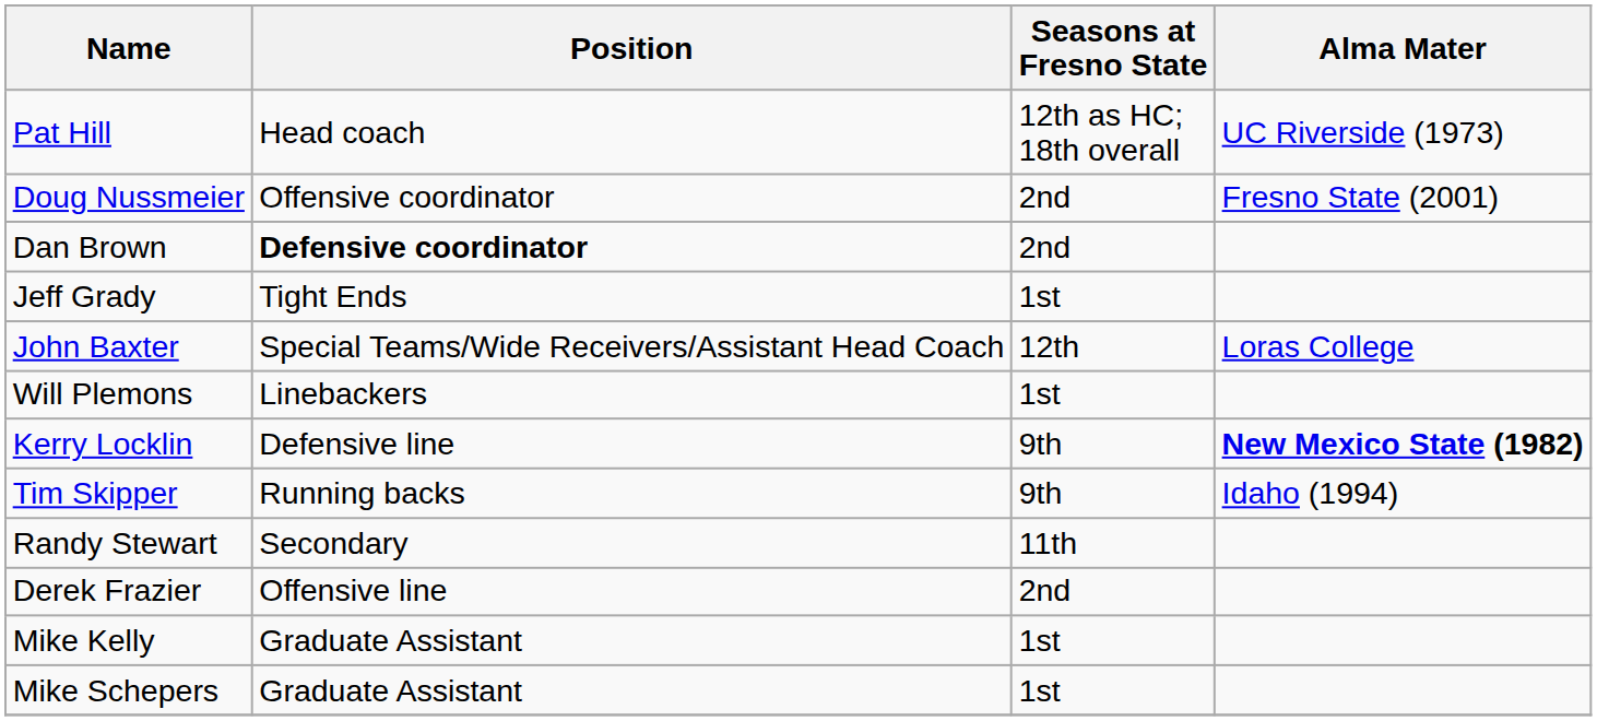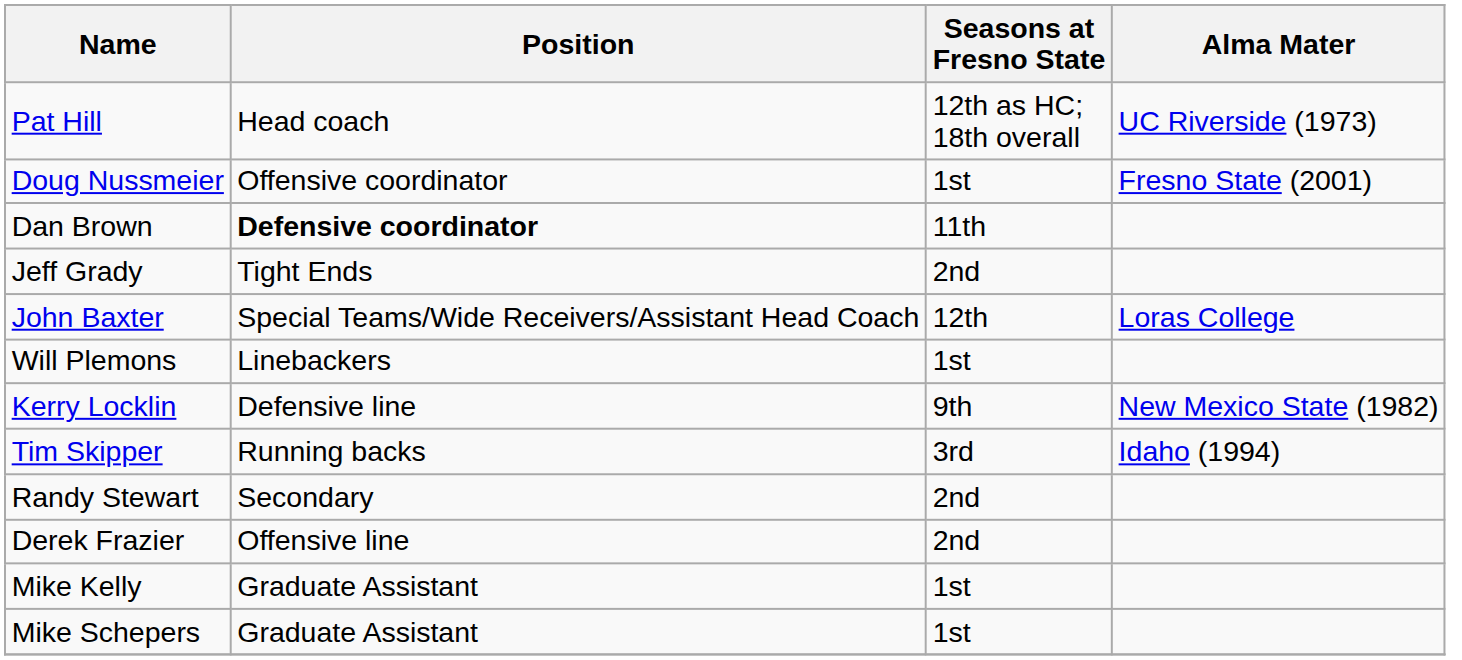Doug Nussmeier | Seasons at Fresno State: 2nd -> 1st
Dan Brown | Seasons at Fresno State: 2nd -> 11th
Jeff Grady | Seasons at Fresno State: 1st -> 2nd
Kerry Locklin | Alma Mater: bold -> normal
Tim Skipper | Seasons at Fresno State: 9th -> 3rd
Randy Stewart | Seasons at Fresno State: 11th -> 2nd
